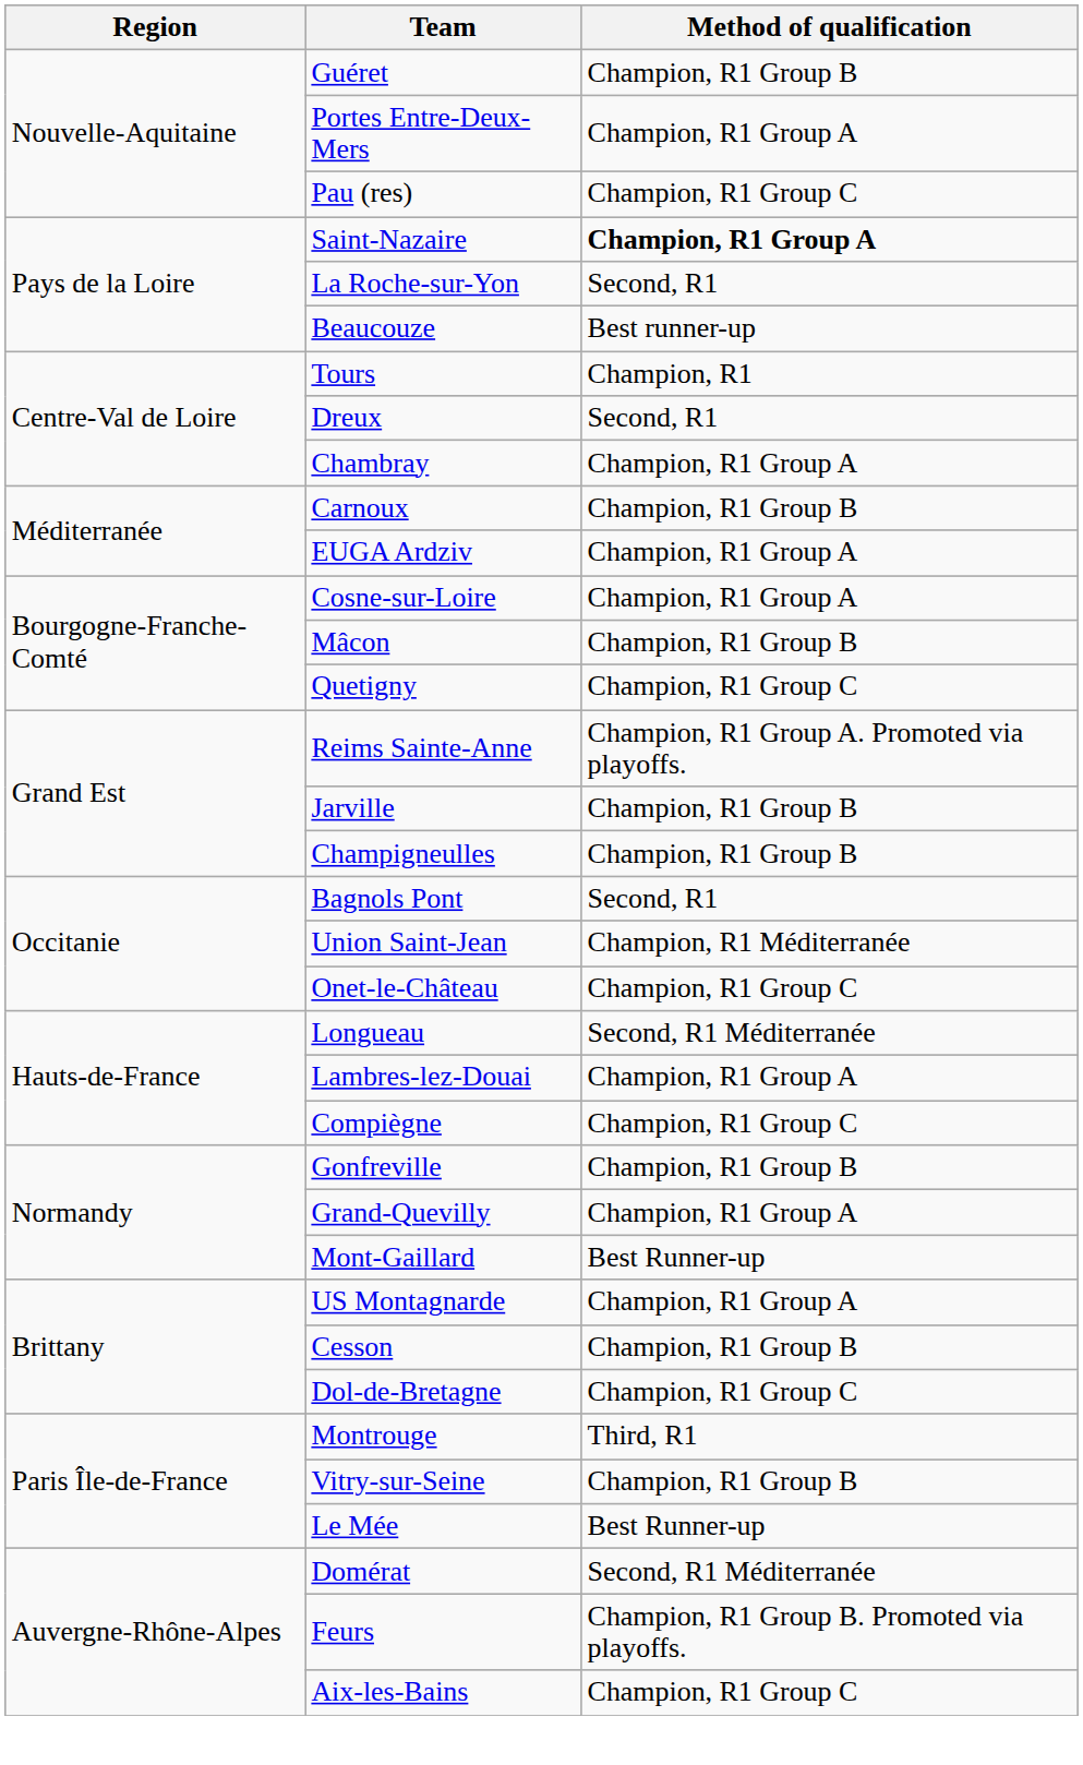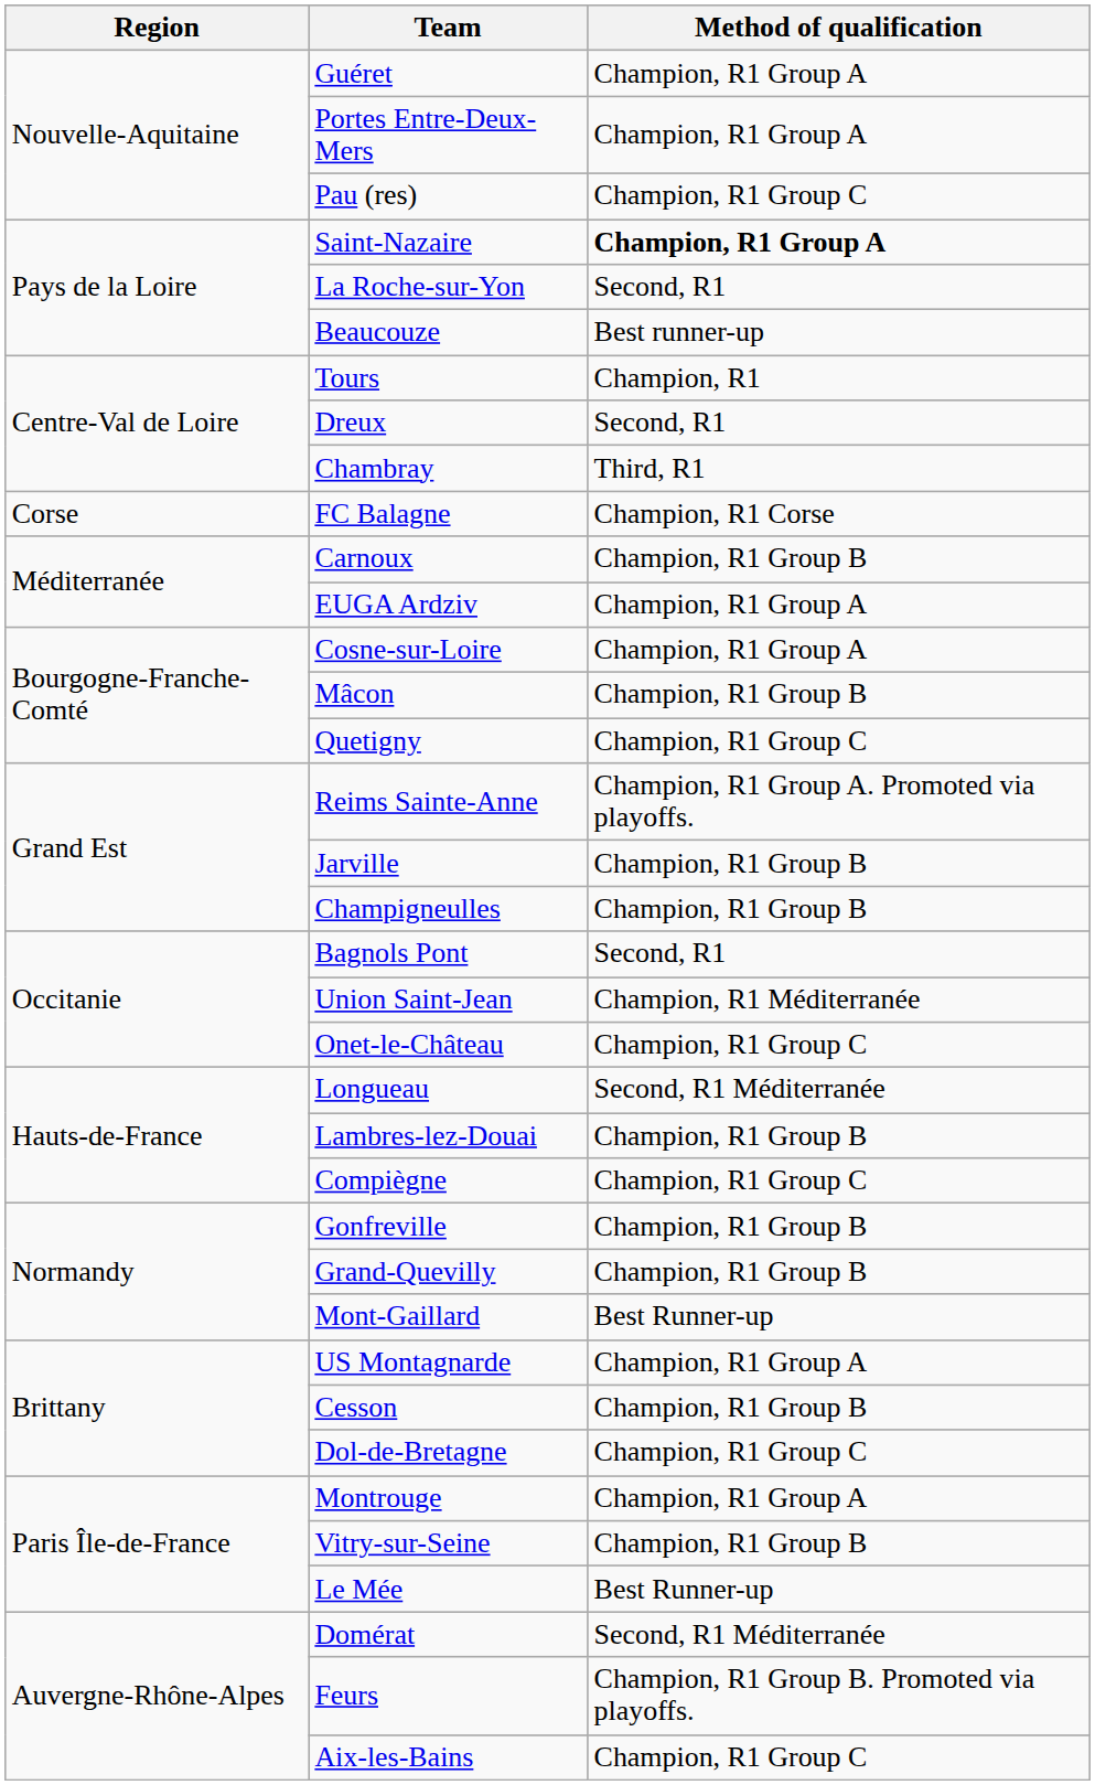Guéret | Method of qualification: Champion, R1 Group B -> Champion, R1 Group A
Chambray | Method of qualification: Champion, R1 Group A -> Third, R1
+ row: Corse | FC Balagne | Champion, R1 Corse
Lambres-lez-Douai | Method of qualification: Champion, R1 Group A -> Champion, R1 Group B
Grand-Quevilly | Method of qualification: Champion, R1 Group A -> Champion, R1 Group B
Montrouge | Method of qualification: Third, R1 -> Champion, R1 Group A
